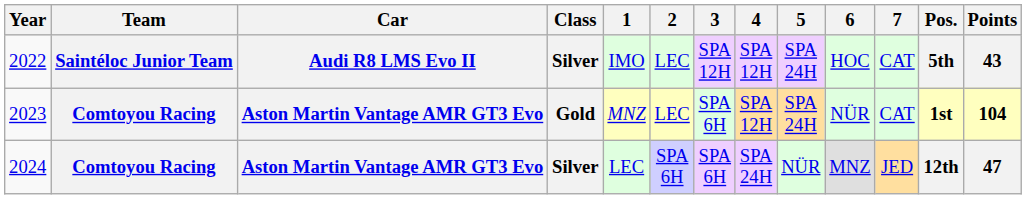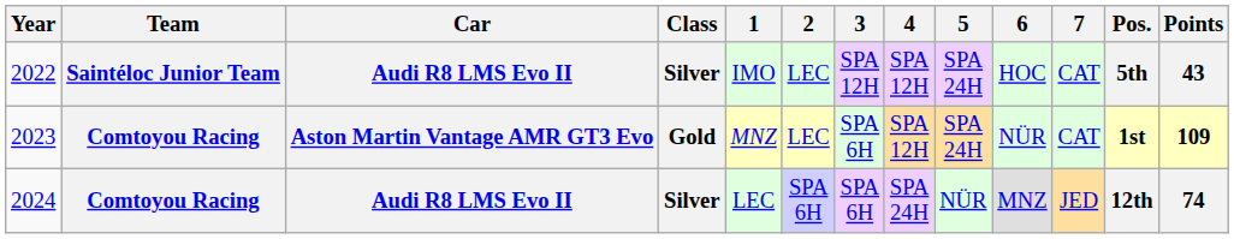2023 | Points: 104 -> 109
2024 | Car: Aston Martin Vantage AMR GT3 Evo -> Audi R8 LMS Evo II
2024 | Points: 47 -> 74
